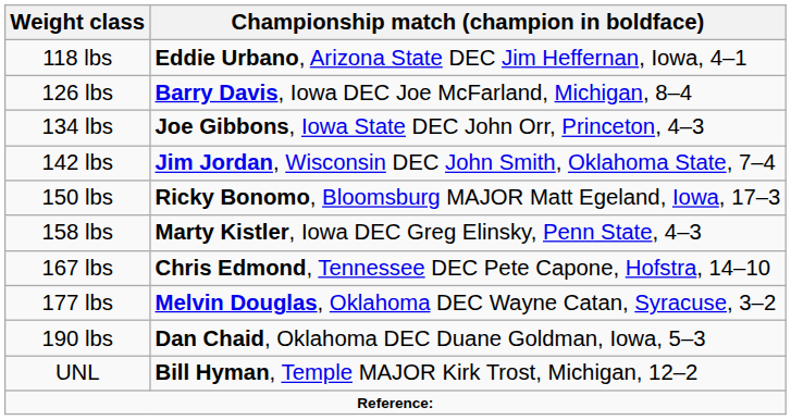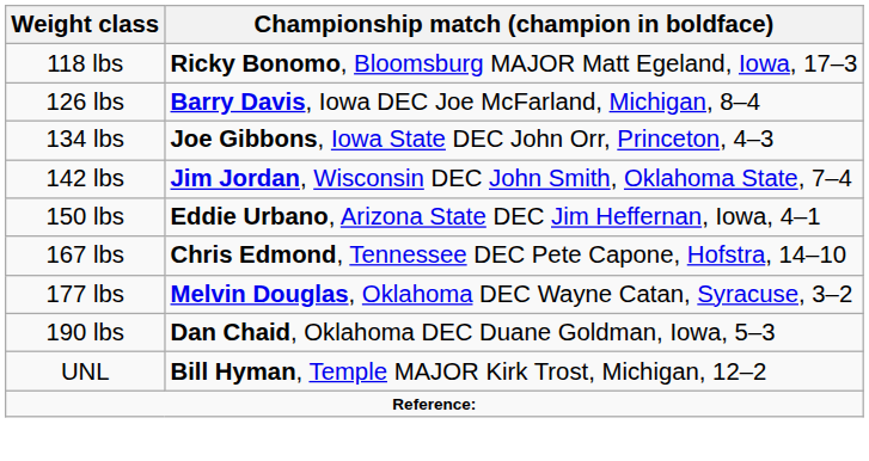118 lbs | Championship match (champion in boldface): Eddie Urbano, Arizona State DEC Jim Heffernan, Iowa, 4–1 -> Ricky Bonomo, Bloomsburg MAJOR Matt Egeland, Iowa, 17–3
150 lbs | Championship match (champion in boldface): Ricky Bonomo, Bloomsburg MAJOR Matt Egeland, Iowa, 17–3 -> Eddie Urbano, Arizona State DEC Jim Heffernan, Iowa, 4–1
- row: 158 lbs | Marty Kistler, Iowa DEC Greg Elinsky, Penn State, 4–3
